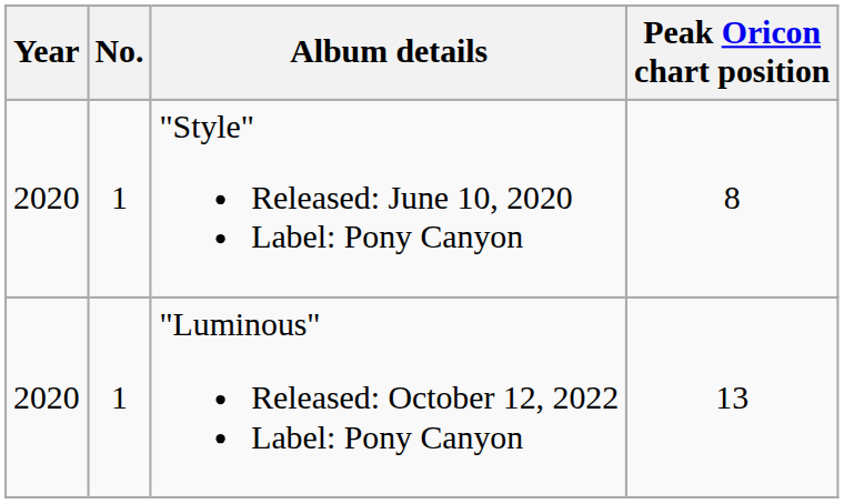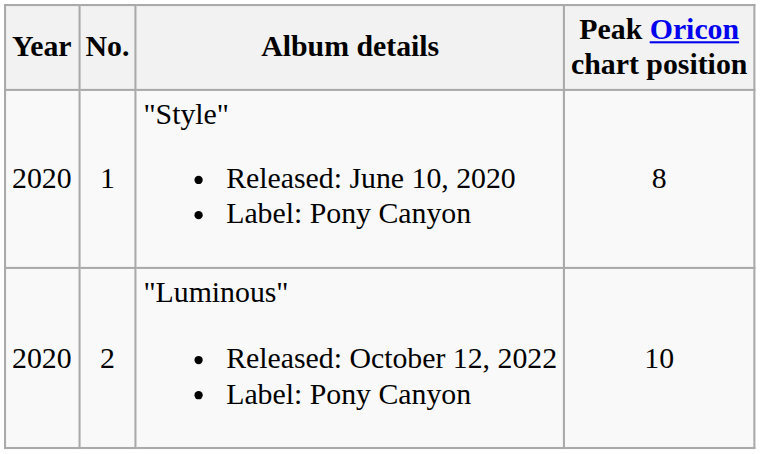"Luminous" Released: October 12, 2022 Label: Pony Canyon | No.: 1 -> 2
"Luminous" Released: October 12, 2022 Label: Pony Canyon | Peak Oricon chart position: 13 -> 10
